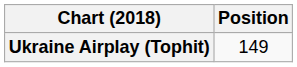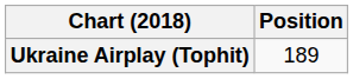Ukraine Airplay (Tophit) | Position: 149 -> 189
